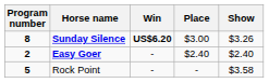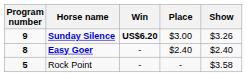Sunday Silence | Program number: 8 -> 9
Easy Goer | Program number: 2 -> 8
